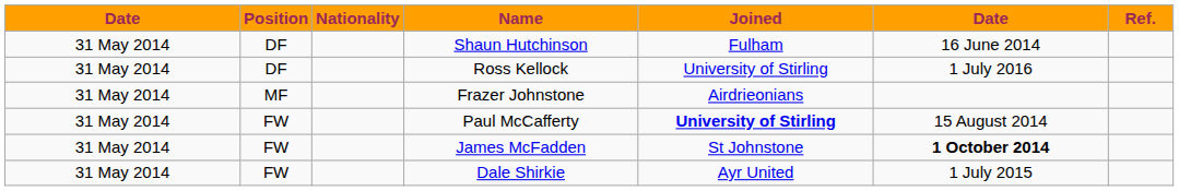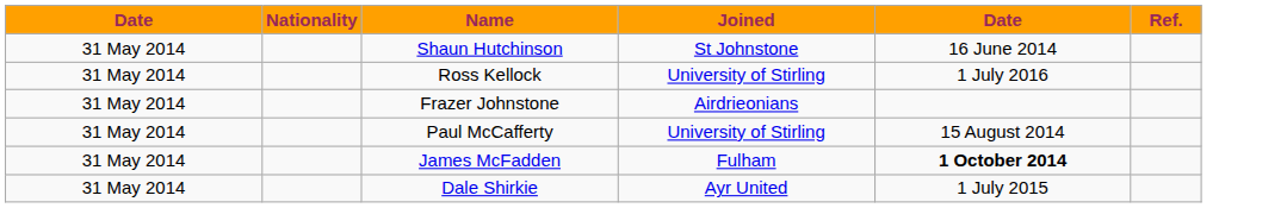- column: Position | DF | DF | MF | FW | FW | FW
Shaun Hutchinson | Joined: Fulham -> St Johnstone
Paul McCafferty | Joined: bold -> normal
James McFadden | Joined: St Johnstone -> Fulham
